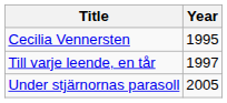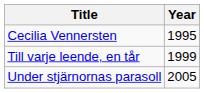Till varje leende, en tår | Year: 1997 -> 1999
